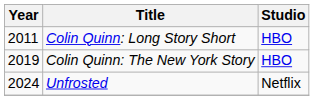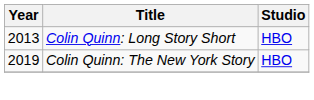Colin Quinn: Long Story Short | Year: 2011 -> 2013
- row: 2024 | Unfrosted | Netflix
